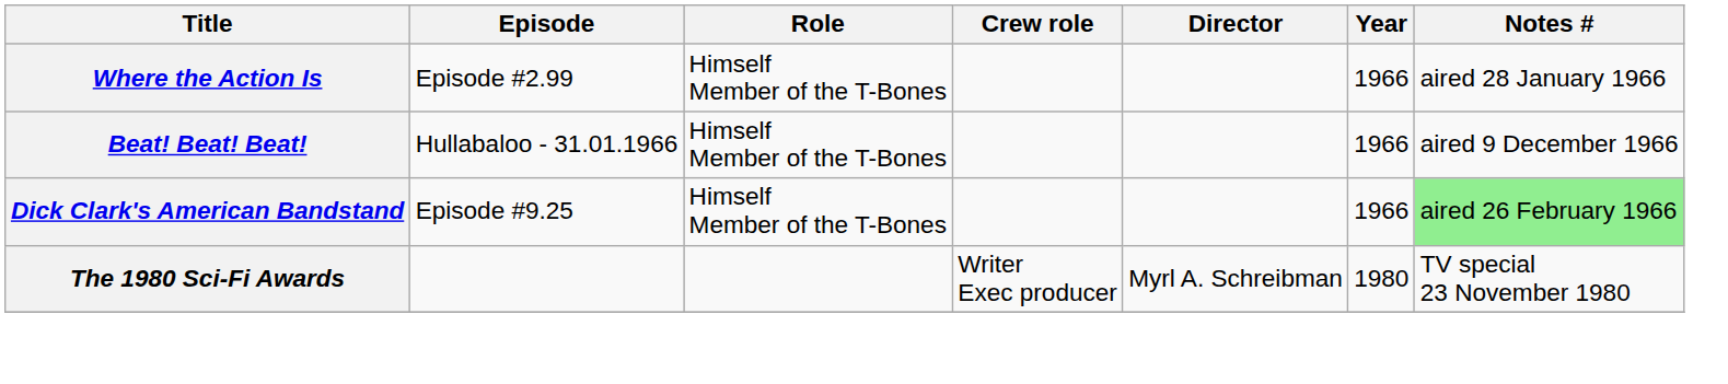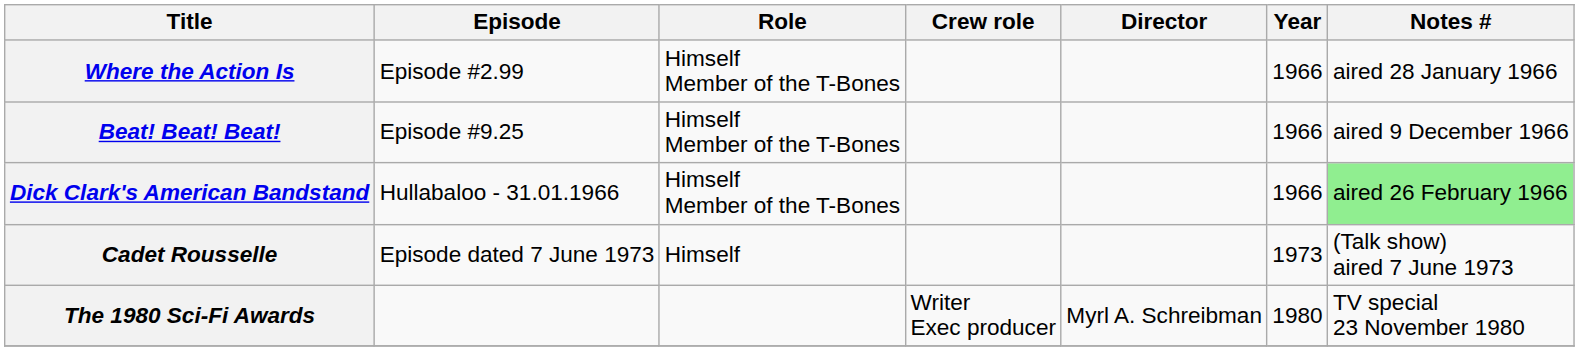Beat! Beat! Beat! | Episode: Hullabaloo - 31.01.1966 -> Episode #9.25
Dick Clark's American Bandstand | Episode: Episode #9.25 -> Hullabaloo - 31.01.1966
+ row: Cadet Rousselle | Episode dated 7 June 1973 | Himself | 1973 | (Talk show) aired 7 June 1973
